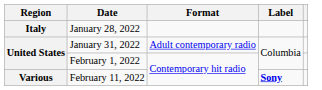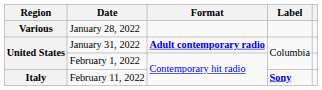January 28, 2022 | Region: Italy -> Various
January 31, 2022 | Format: normal -> bold
February 11, 2022 | Region: Various -> Italy
